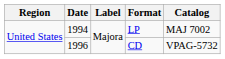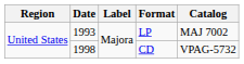LP | Date: 1994 -> 1993
CD | Date: 1996 -> 1998
